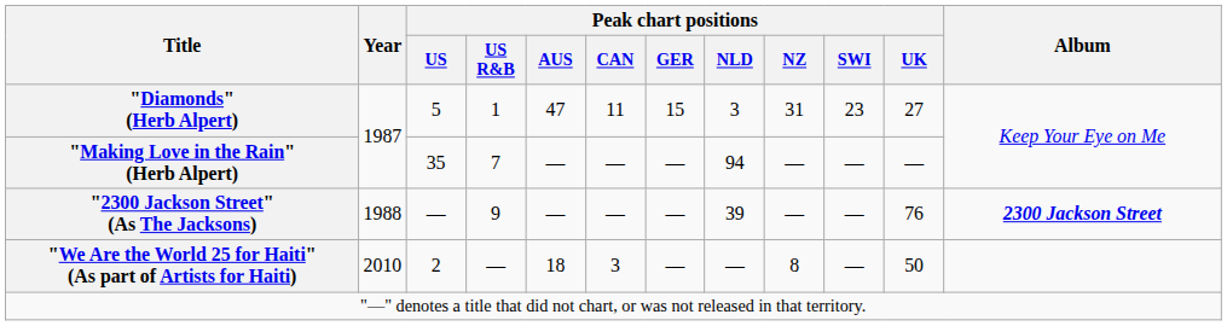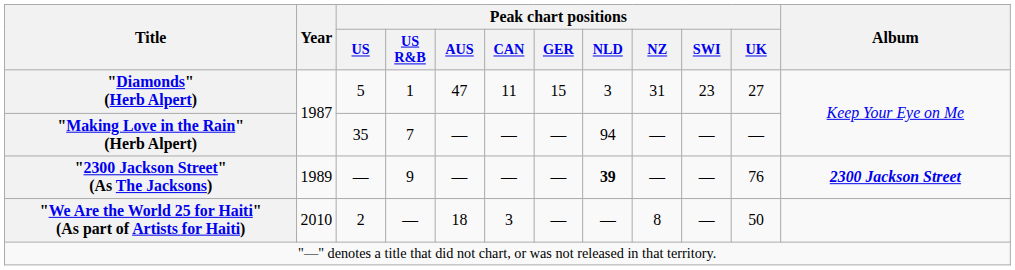"2300 Jackson Street" (As The Jacksons) | Year: 1988 -> 1989
"2300 Jackson Street" (As The Jacksons) | Peak chart positions / NLD: normal -> bold
